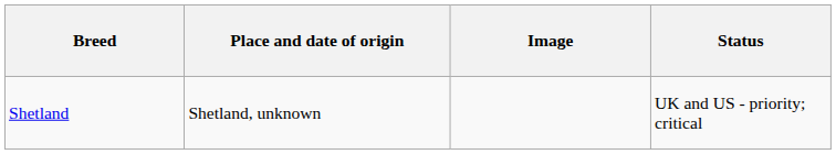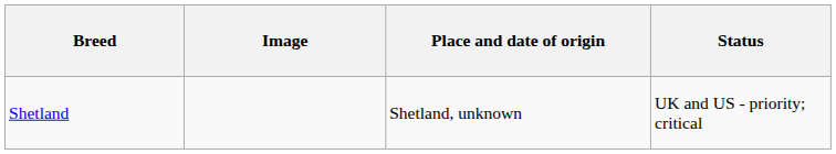columns swapped: Image <-> Place and date of origin
